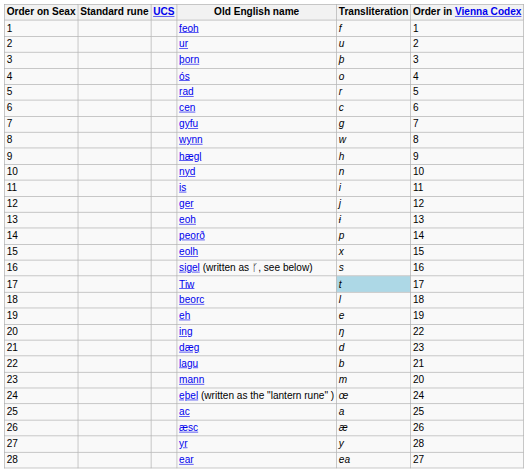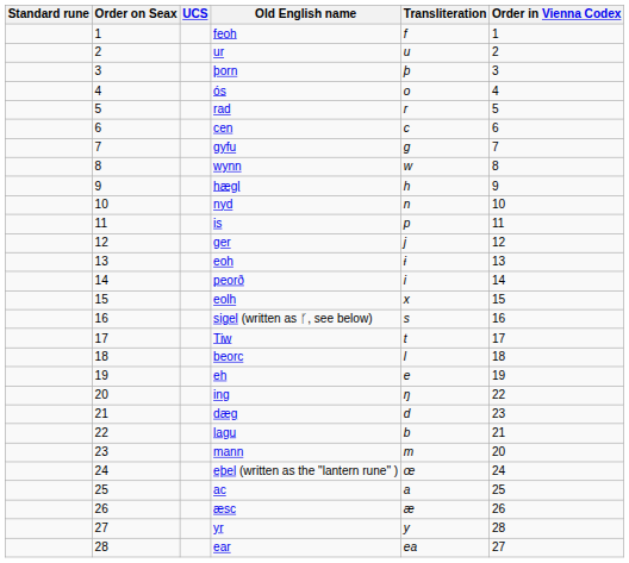columns swapped: Order on Seax <-> Standard rune
is | Transliteration: i -> p
peorð | Transliteration: p -> i
Tiw | Transliteration: lightblue background -> no background
